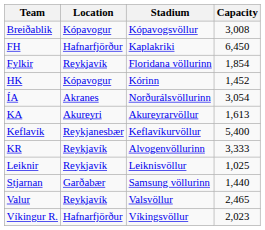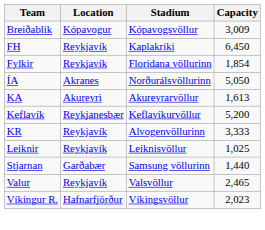Breiðablik | Capacity: 3,008 -> 3,009
FH | Location: Hafnarfjörður -> Reykjavík
- row: HK | Kópavogur | Kórinn | 1,452
ÍA | Capacity: 3,054 -> 5,050
Keflavík | Capacity: 5,400 -> 5,200
